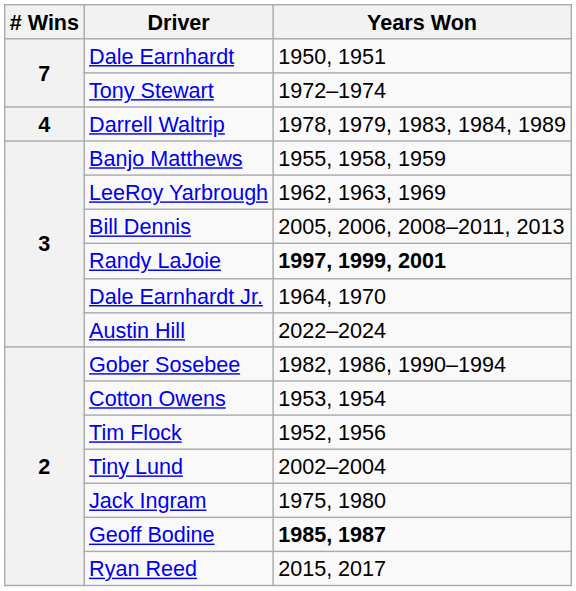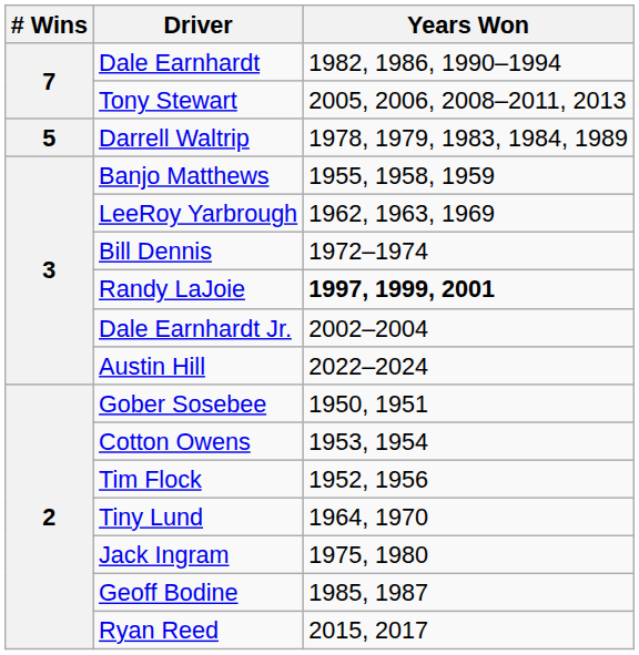Dale Earnhardt | Years Won: 1950, 1951 -> 1982, 1986, 1990–1994
Tony Stewart | Years Won: 1972–1974 -> 2005, 2006, 2008–2011, 2013
Darrell Waltrip | # Wins: 4 -> 5
Bill Dennis | Years Won: 2005, 2006, 2008–2011, 2013 -> 1972–1974
Dale Earnhardt Jr. | Years Won: 1964, 1970 -> 2002–2004
Gober Sosebee | Years Won: 1982, 1986, 1990–1994 -> 1950, 1951
Tiny Lund | Years Won: 2002–2004 -> 1964, 1970
Geoff Bodine | Years Won: bold -> normal
